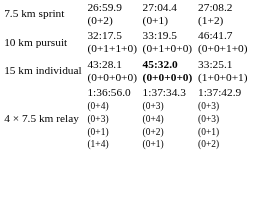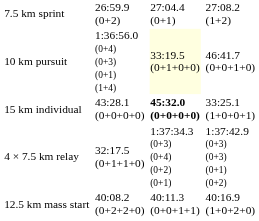10 km pursuit | column 3: 32:17.5 (0+1+1+0) -> 1:36:56.0 (0+4) (0+3) (0+1) (1+4)
10 km pursuit | column 5: no background -> lightyellow background
4 × 7.5 km relay | column 3: 1:36:56.0 (0+4) (0+3) (0+1) (1+4) -> 32:17.5 (0+1+1+0)
+ row: 12.5 km mass start | 40:08.2 (0+2+2+0) | 40:11.3 (0+0+1+1) | 40:16.9 (1+0+2+0)
